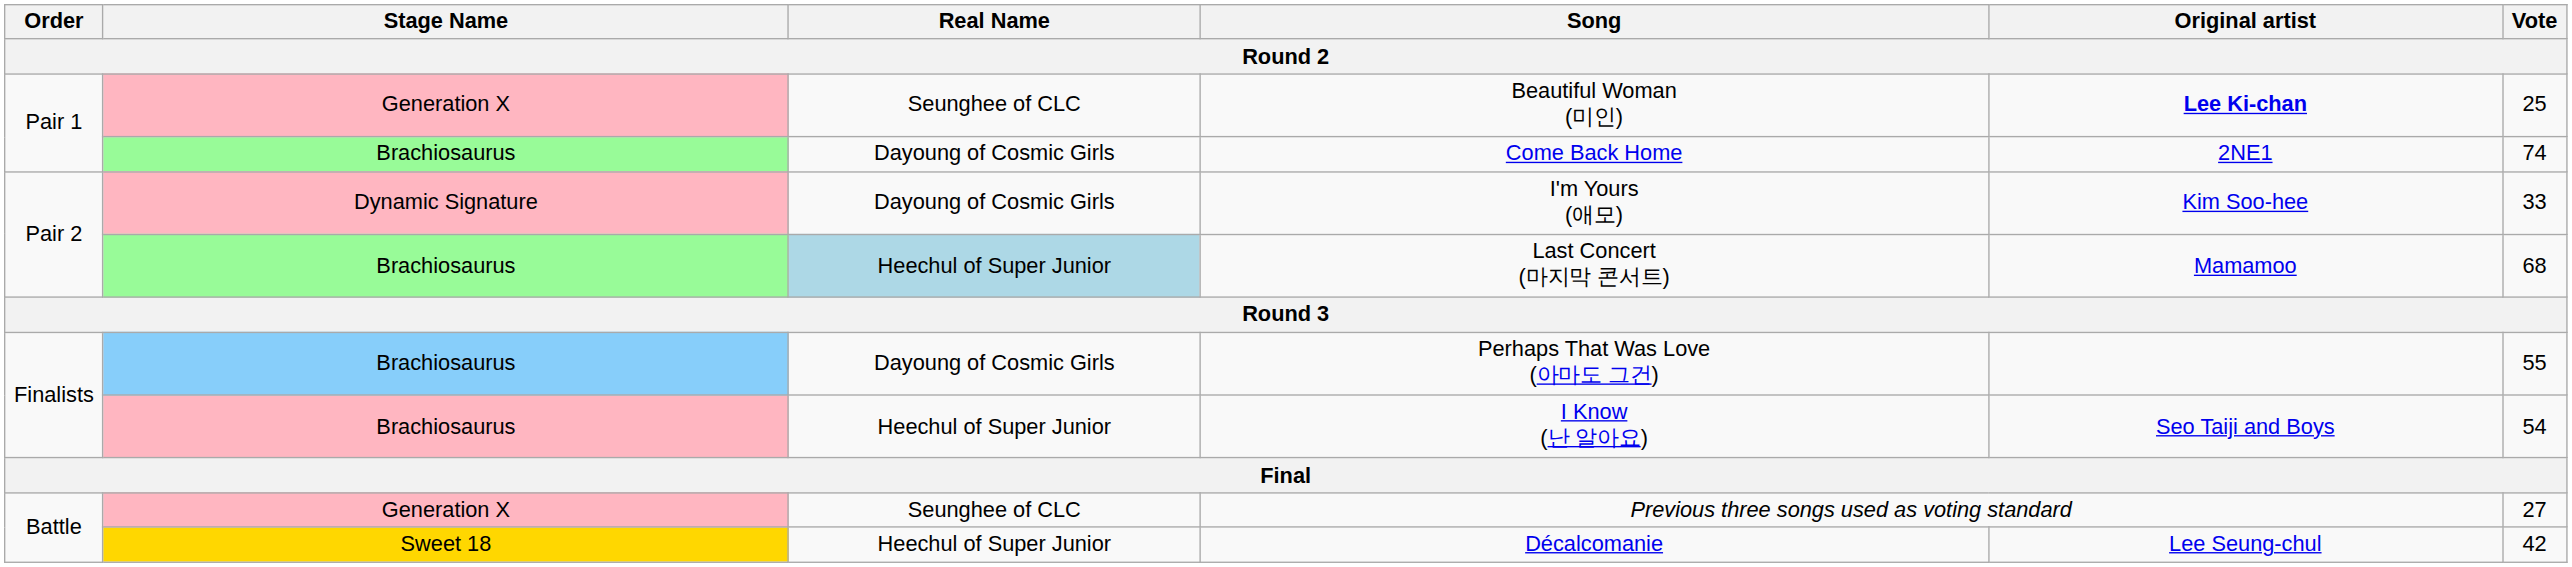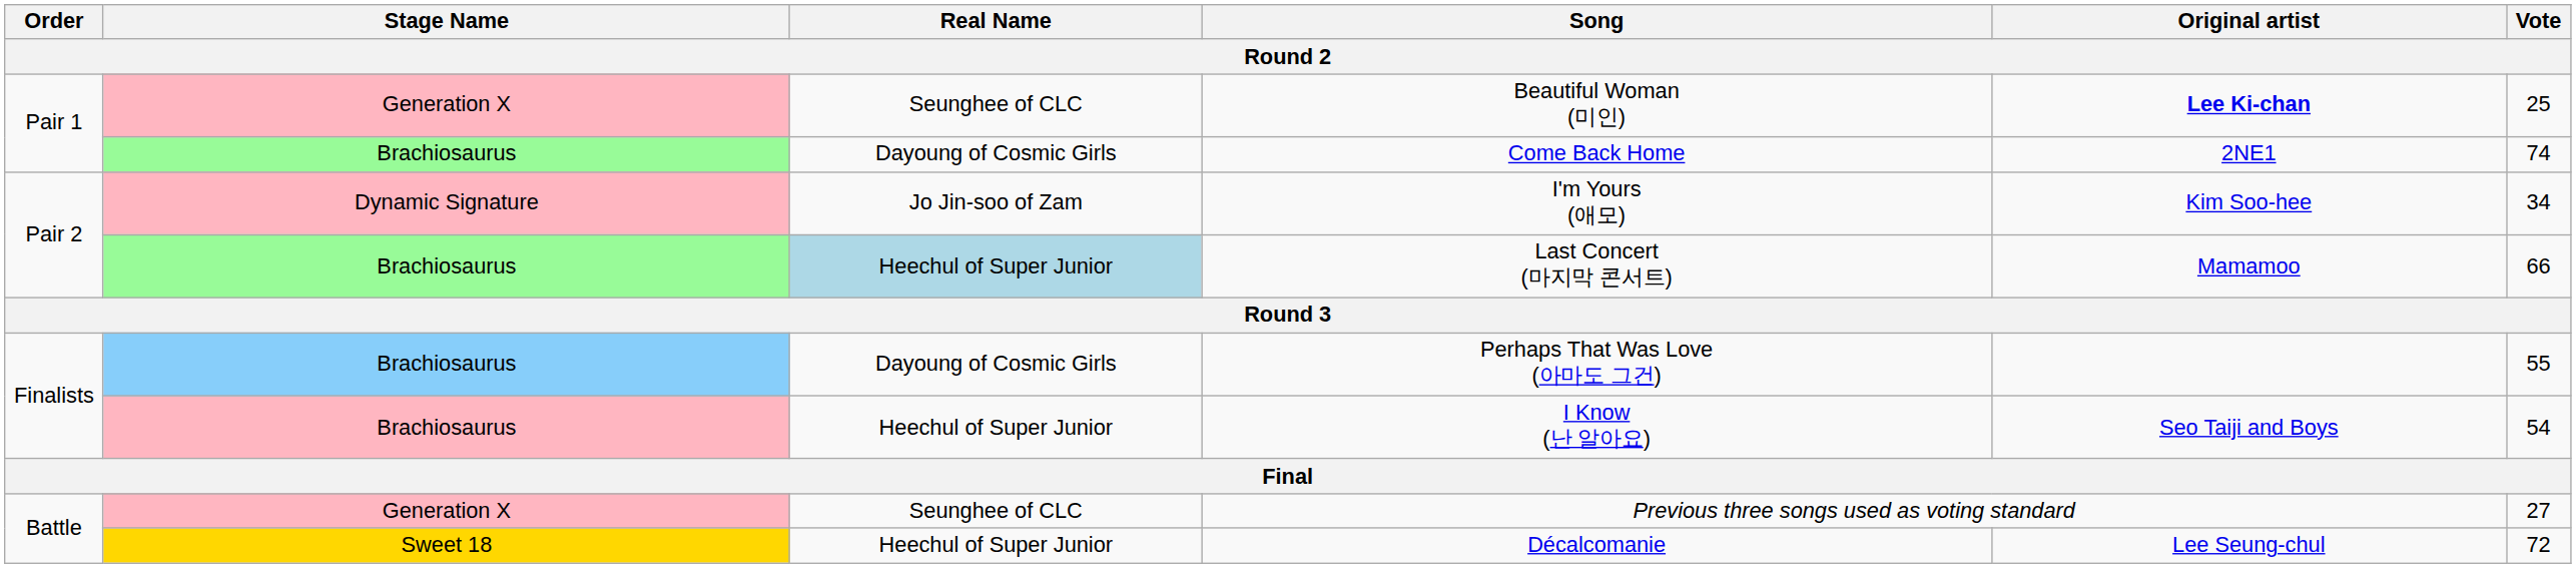I'm Yours (애모) | Real Name: Dayoung of Cosmic Girls -> Jo Jin-soo of Zam
I'm Yours (애모) | Vote: 33 -> 34
Last Concert (마지막 콘서트) | Vote: 68 -> 66
Décalcomanie | Vote: 42 -> 72
